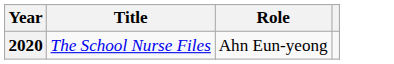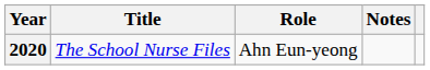+ column: Notes
